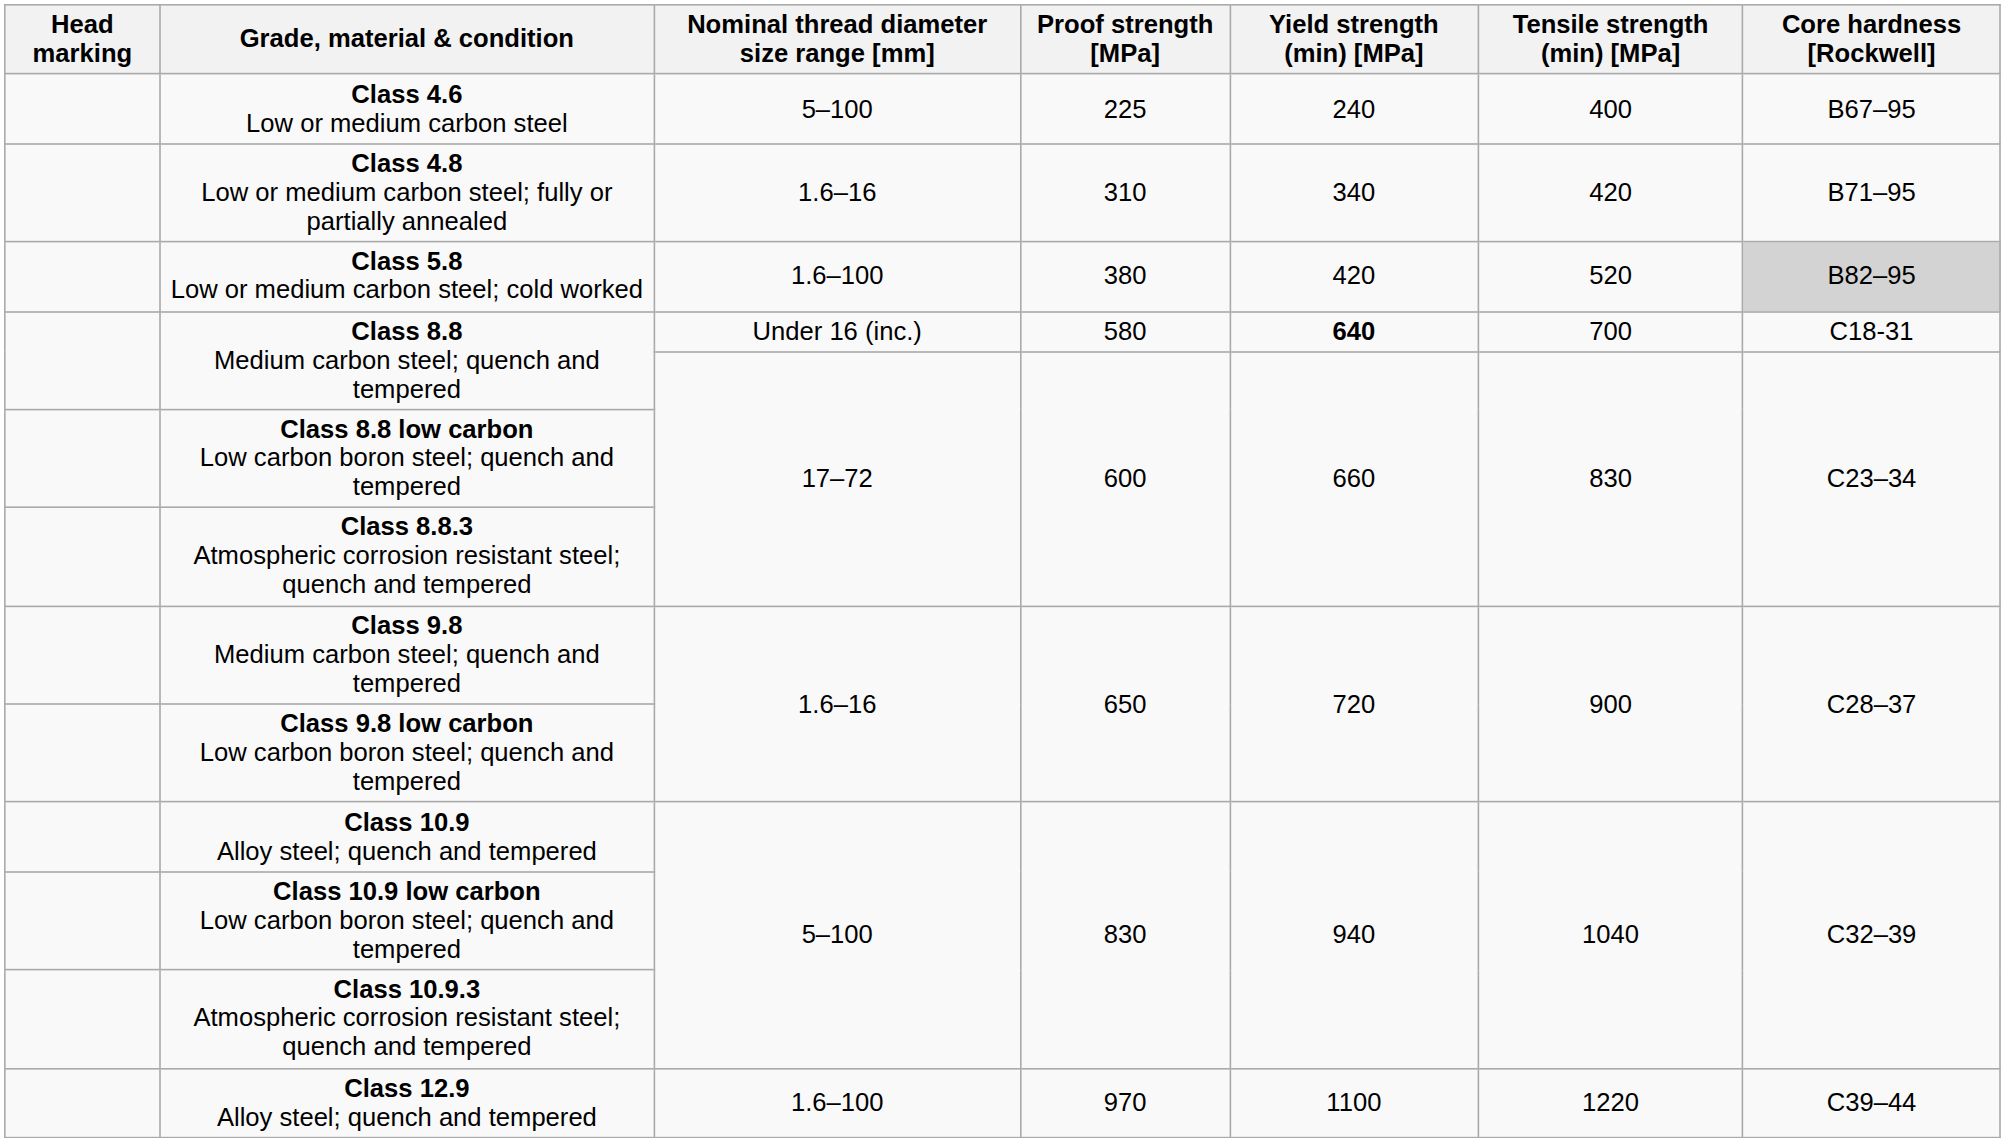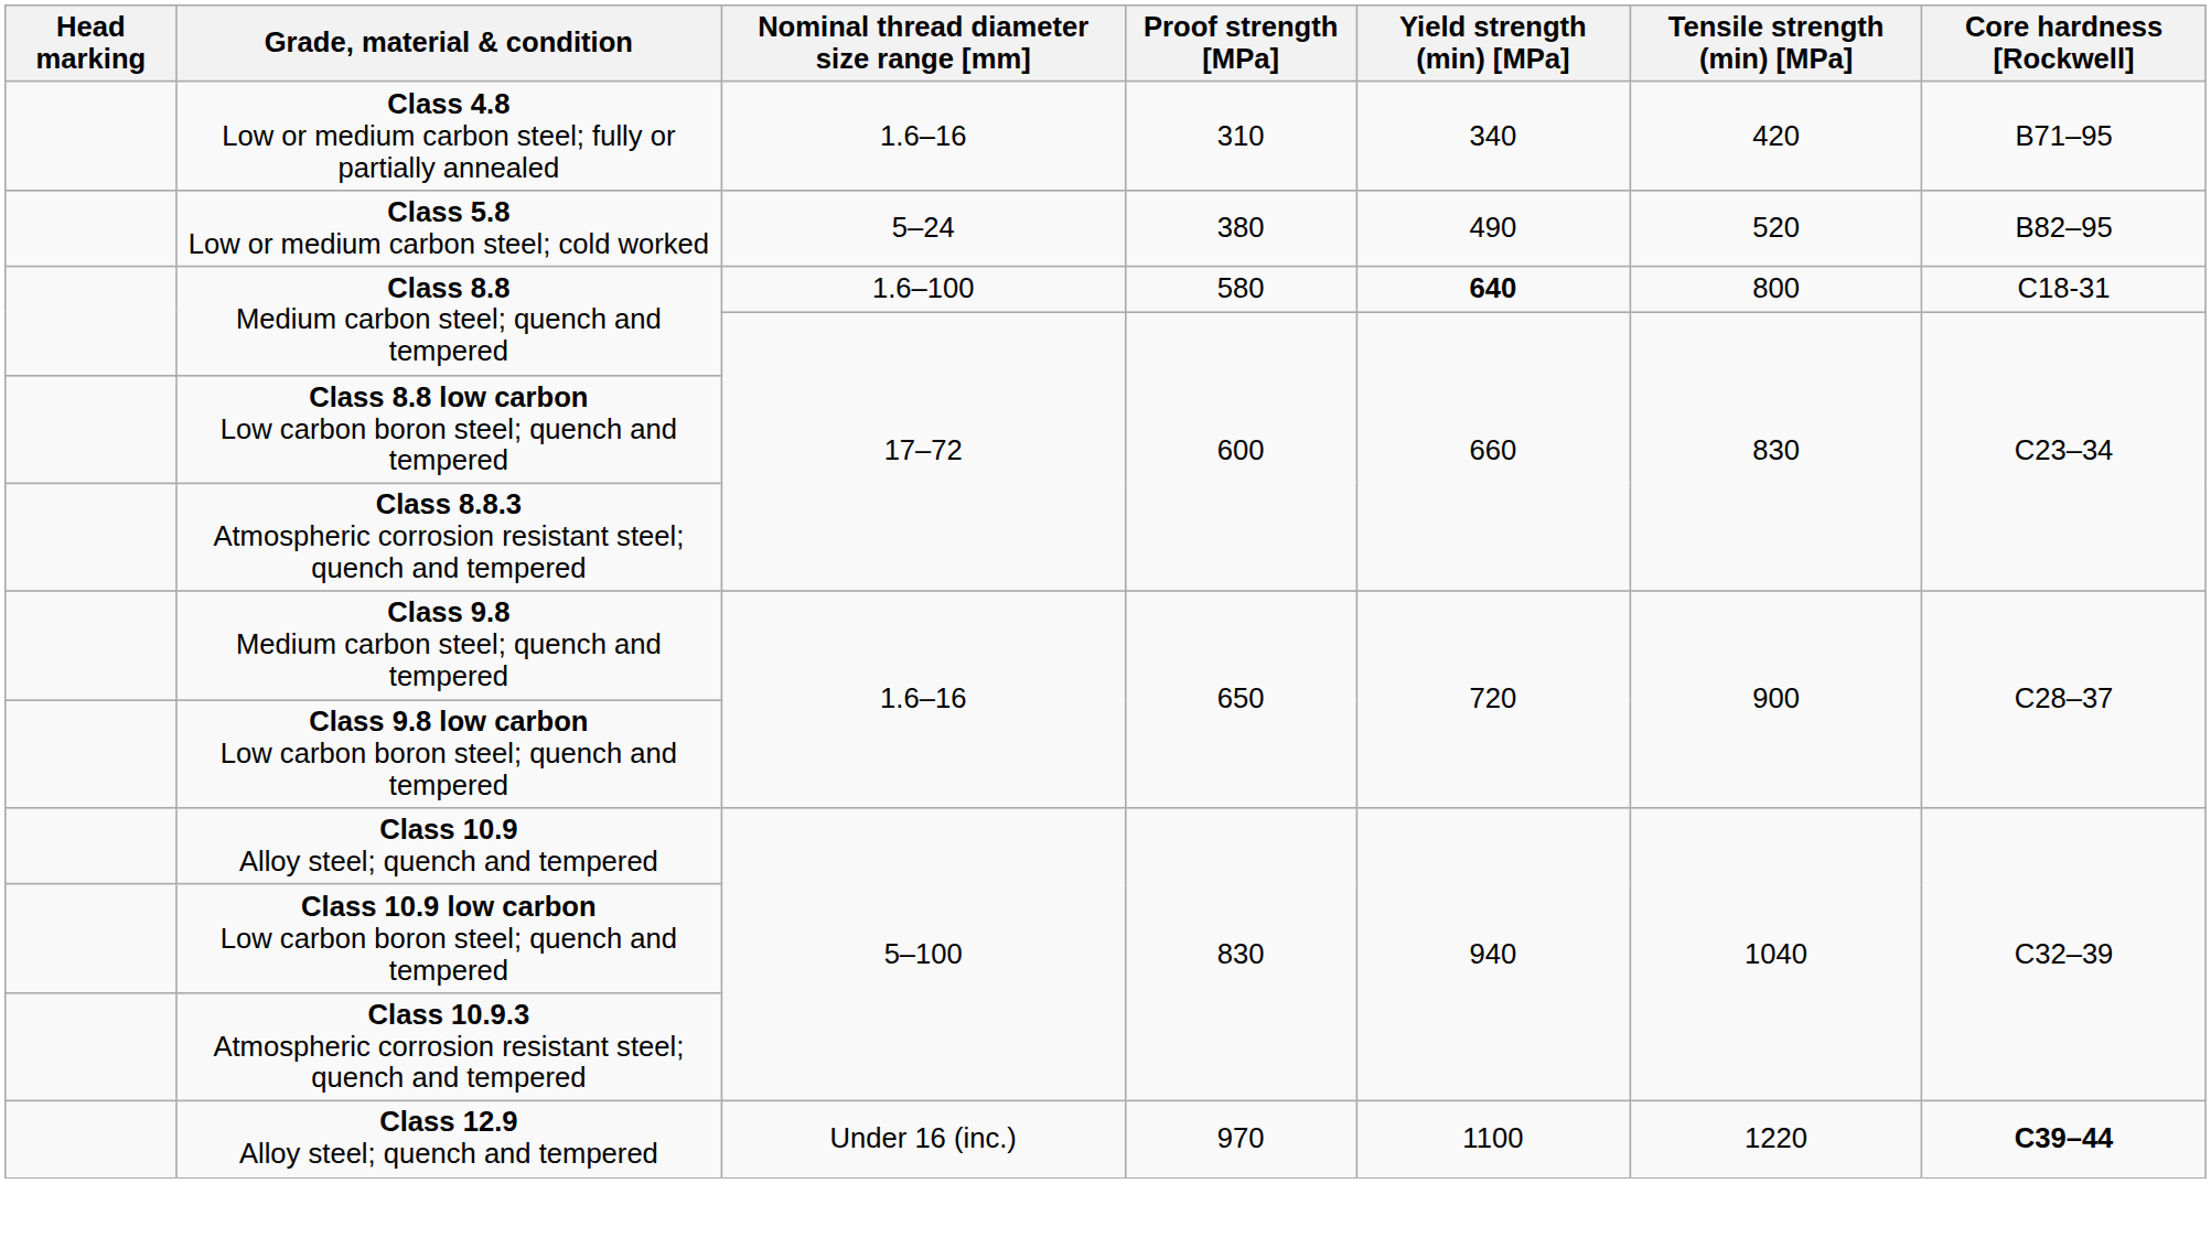- row: Class 4.6 Low or medium carbon steel | 5–100 | 225 | 240 | 400 | B67–95
Class 5.8 Low or medium carbon steel; cold worked | Nominal thread diameter size range [mm]: 1.6–100 -> 5–24
Class 5.8 Low or medium carbon steel; cold worked | Yield strength (min) [MPa]: 420 -> 490
Class 5.8 Low or medium carbon steel; cold worked | Core hardness [Rockwell]: lightgrey background -> no background
Class 8.8 Medium carbon steel; quench and tempered / 580 | Nominal thread diameter size range [mm]: Under 16 (inc.) -> 1.6–100
Class 8.8 Medium carbon steel; quench and tempered / 580 | Tensile strength (min) [MPa]: 700 -> 800
Class 12.9 Alloy steel; quench and tempered | Nominal thread diameter size range [mm]: 1.6–100 -> Under 16 (inc.)
Class 12.9 Alloy steel; quench and tempered | Core hardness [Rockwell]: normal -> bold
